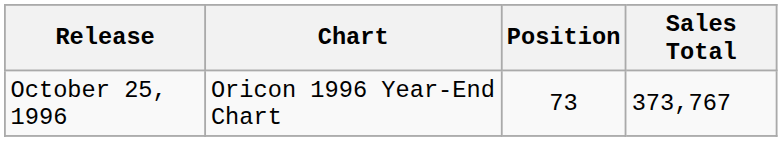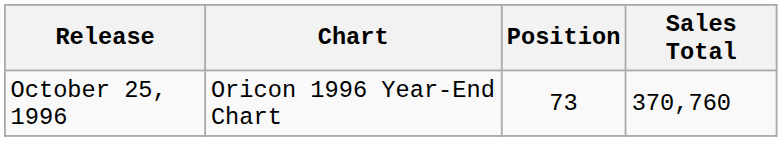October 25, 1996 | Sales Total: 373,767 -> 370,760
